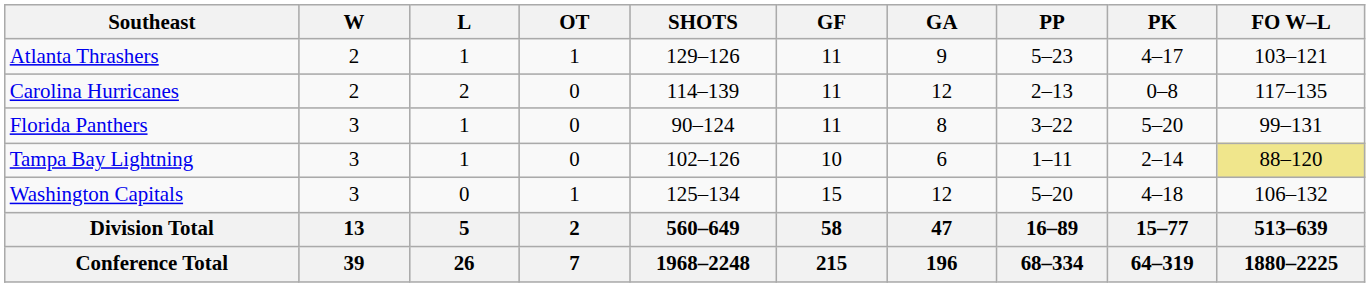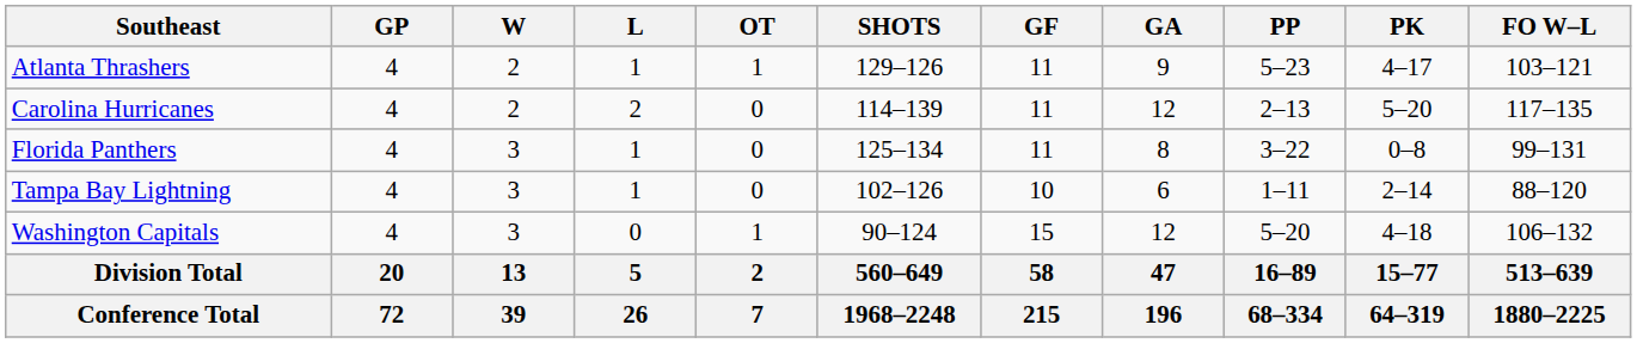+ column: GP | 4 | 4 | 4 | 4 | 4 | 20 | 72
Carolina Hurricanes | PK: 0–8 -> 5–20
Florida Panthers | SHOTS: 90–124 -> 125–134
Florida Panthers | PK: 5–20 -> 0–8
Tampa Bay Lightning | FO W–L: khaki background -> no background
Washington Capitals | SHOTS: 125–134 -> 90–124
